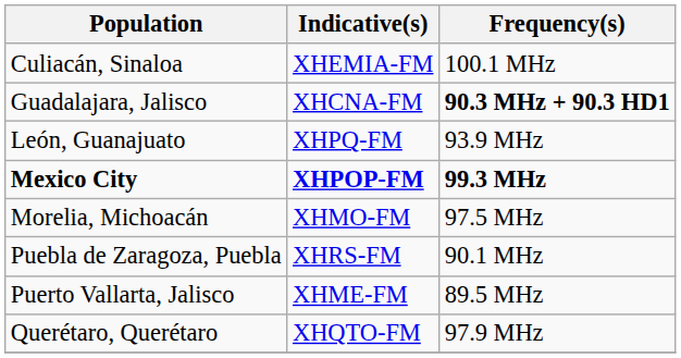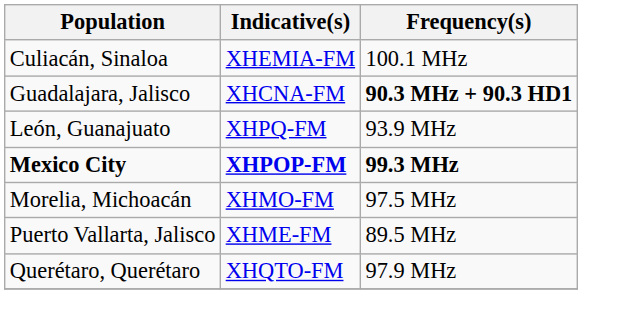- row: Puebla de Zaragoza, Puebla | XHRS-FM | 90.1 MHz
